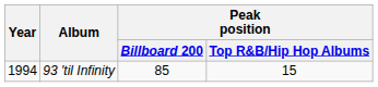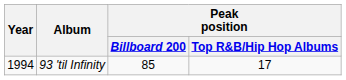93 'til Infinity | Peak position / Top R&B/Hip Hop Albums: 15 -> 17
